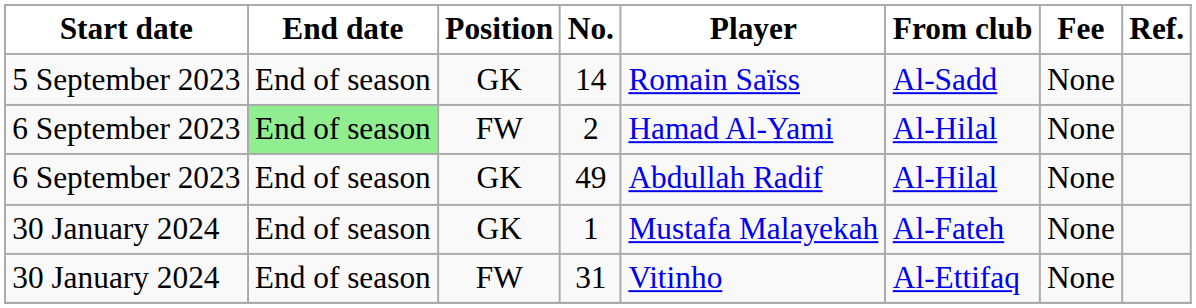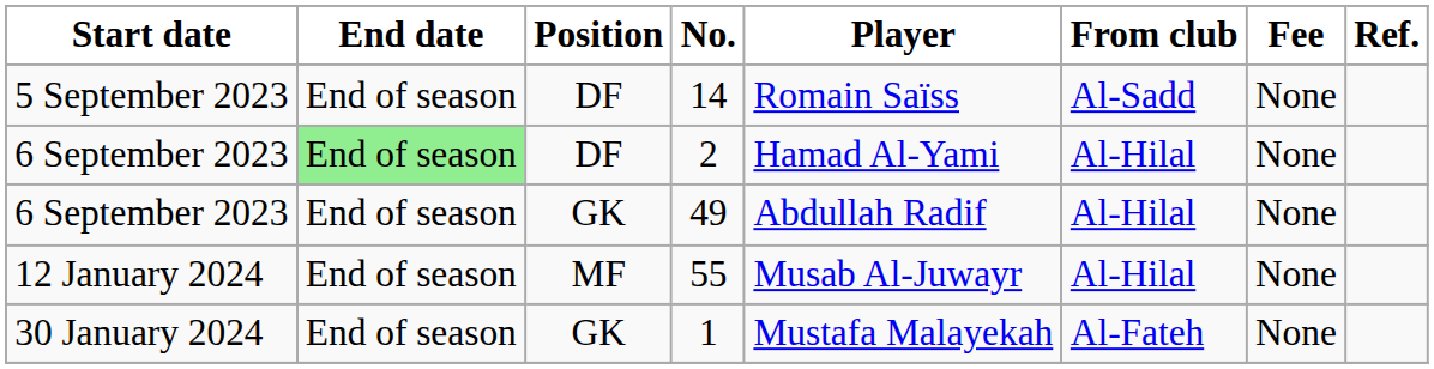14 | Position: GK -> DF
2 | Position: FW -> DF
+ row: 12 January 2024 | End of season | MF | 55 | Musab Al-Juwayr | Al-Hilal | None
- row: 30 January 2024 | End of season | FW | 31 | Vitinho | Al-Ettifaq | None
